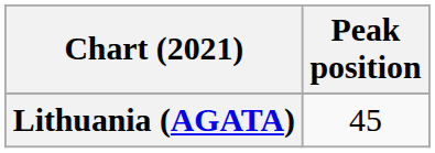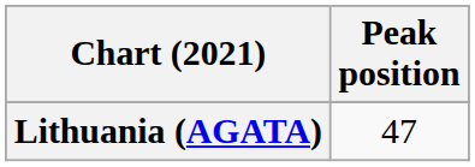Lithuania (AGATA) | Peak position: 45 -> 47
